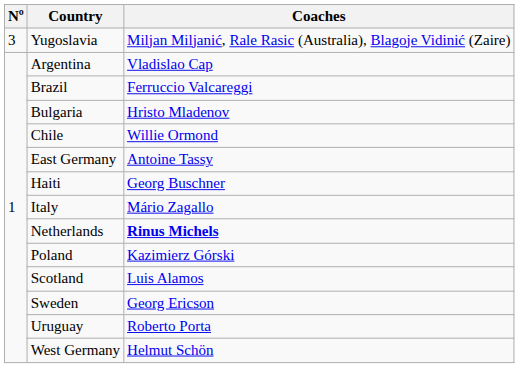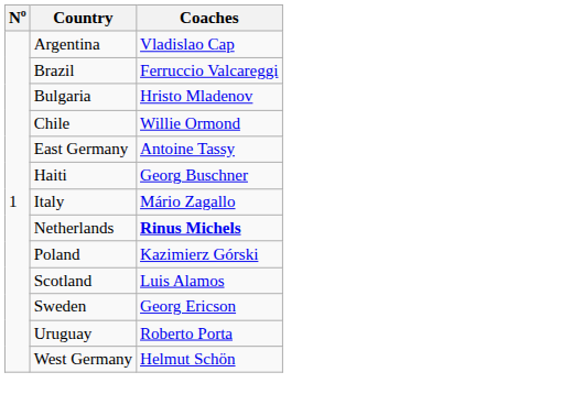- row: 3 | Yugoslavia | Miljan Miljanić, Rale Rasic (Australia), Blagoje Vidinić (Zaire)
